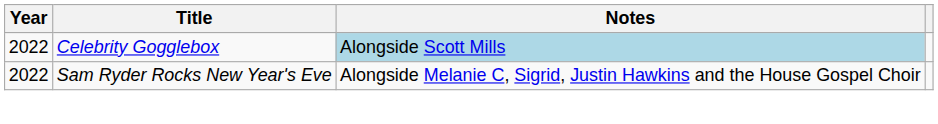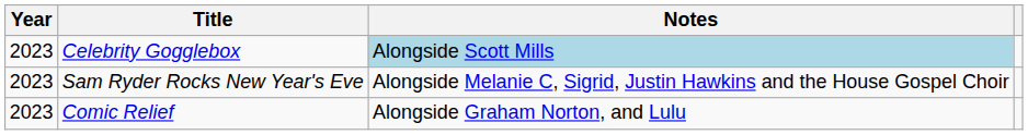Celebrity Gogglebox | Year: 2022 -> 2023
Sam Ryder Rocks New Year's Eve | Year: 2022 -> 2023
+ row: 2023 | Comic Relief | Alongside Graham Norton, and Lulu
